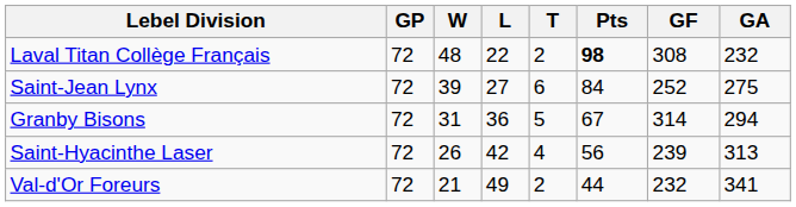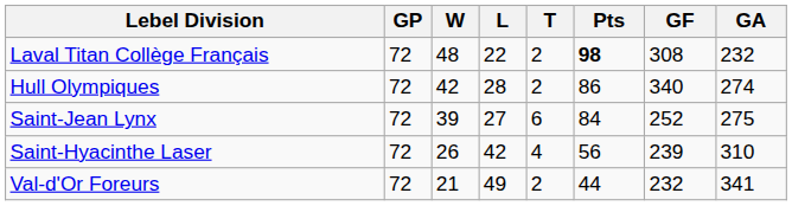+ row: Hull Olympiques | 72 | 42 | 28 | 2 | 86 | 340 | 274
- row: Granby Bisons | 72 | 31 | 36 | 5 | 67 | 314 | 294
Saint-Hyacinthe Laser | GA: 313 -> 310
